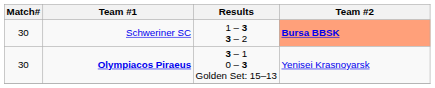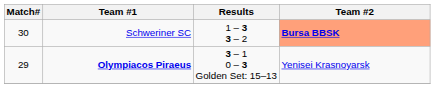Olympiacos Piraeus | Match#: 30 -> 29
